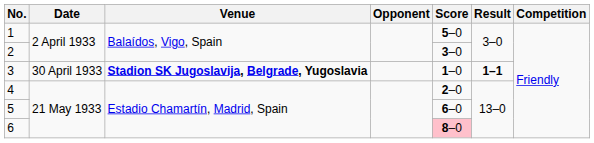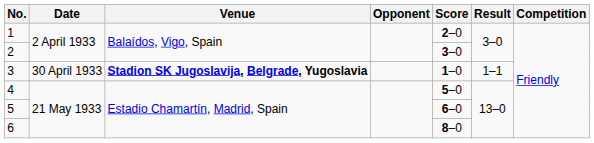1 | Score: 5–0 -> 2–0
3 | Result: bold -> normal
4 | Score: 2–0 -> 5–0
6 | Score: pink background -> no background
